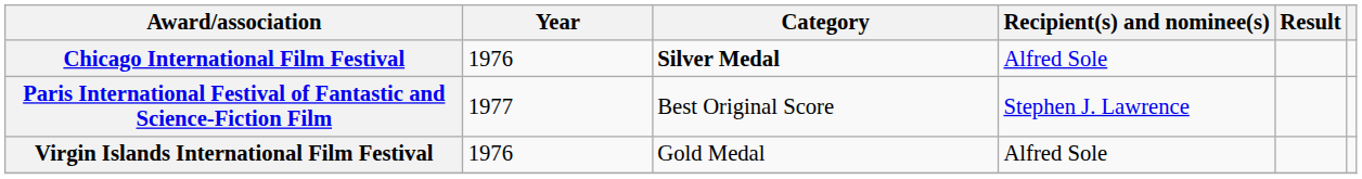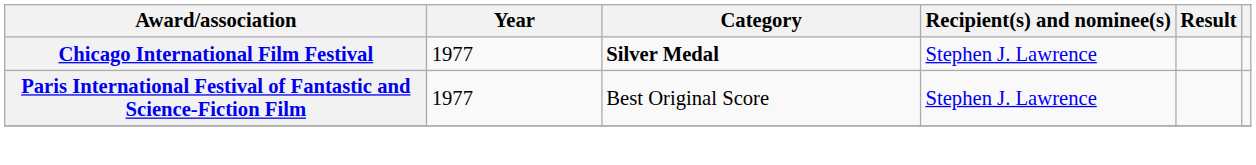Chicago International Film Festival | Year: 1976 -> 1977
Chicago International Film Festival | Recipient(s) and nominee(s): Alfred Sole -> Stephen J. Lawrence
- row: Virgin Islands International Film Festival | 1976 | Gold Medal | Alfred Sole
